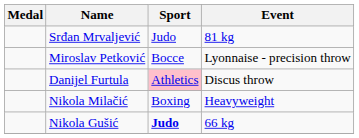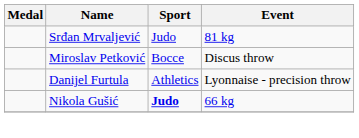Miroslav Petković | Event: Lyonnaise - precision throw -> Discus throw
Danijel Furtula | Sport: pink background -> no background
Danijel Furtula | Event: Discus throw -> Lyonnaise - precision throw
- row: Nikola Milačić | Boxing | Heavyweight
